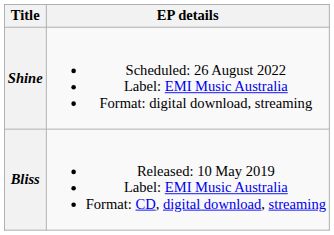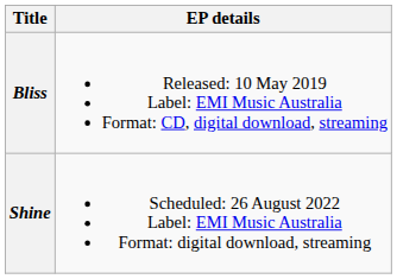rows swapped: Bliss <-> Shine
